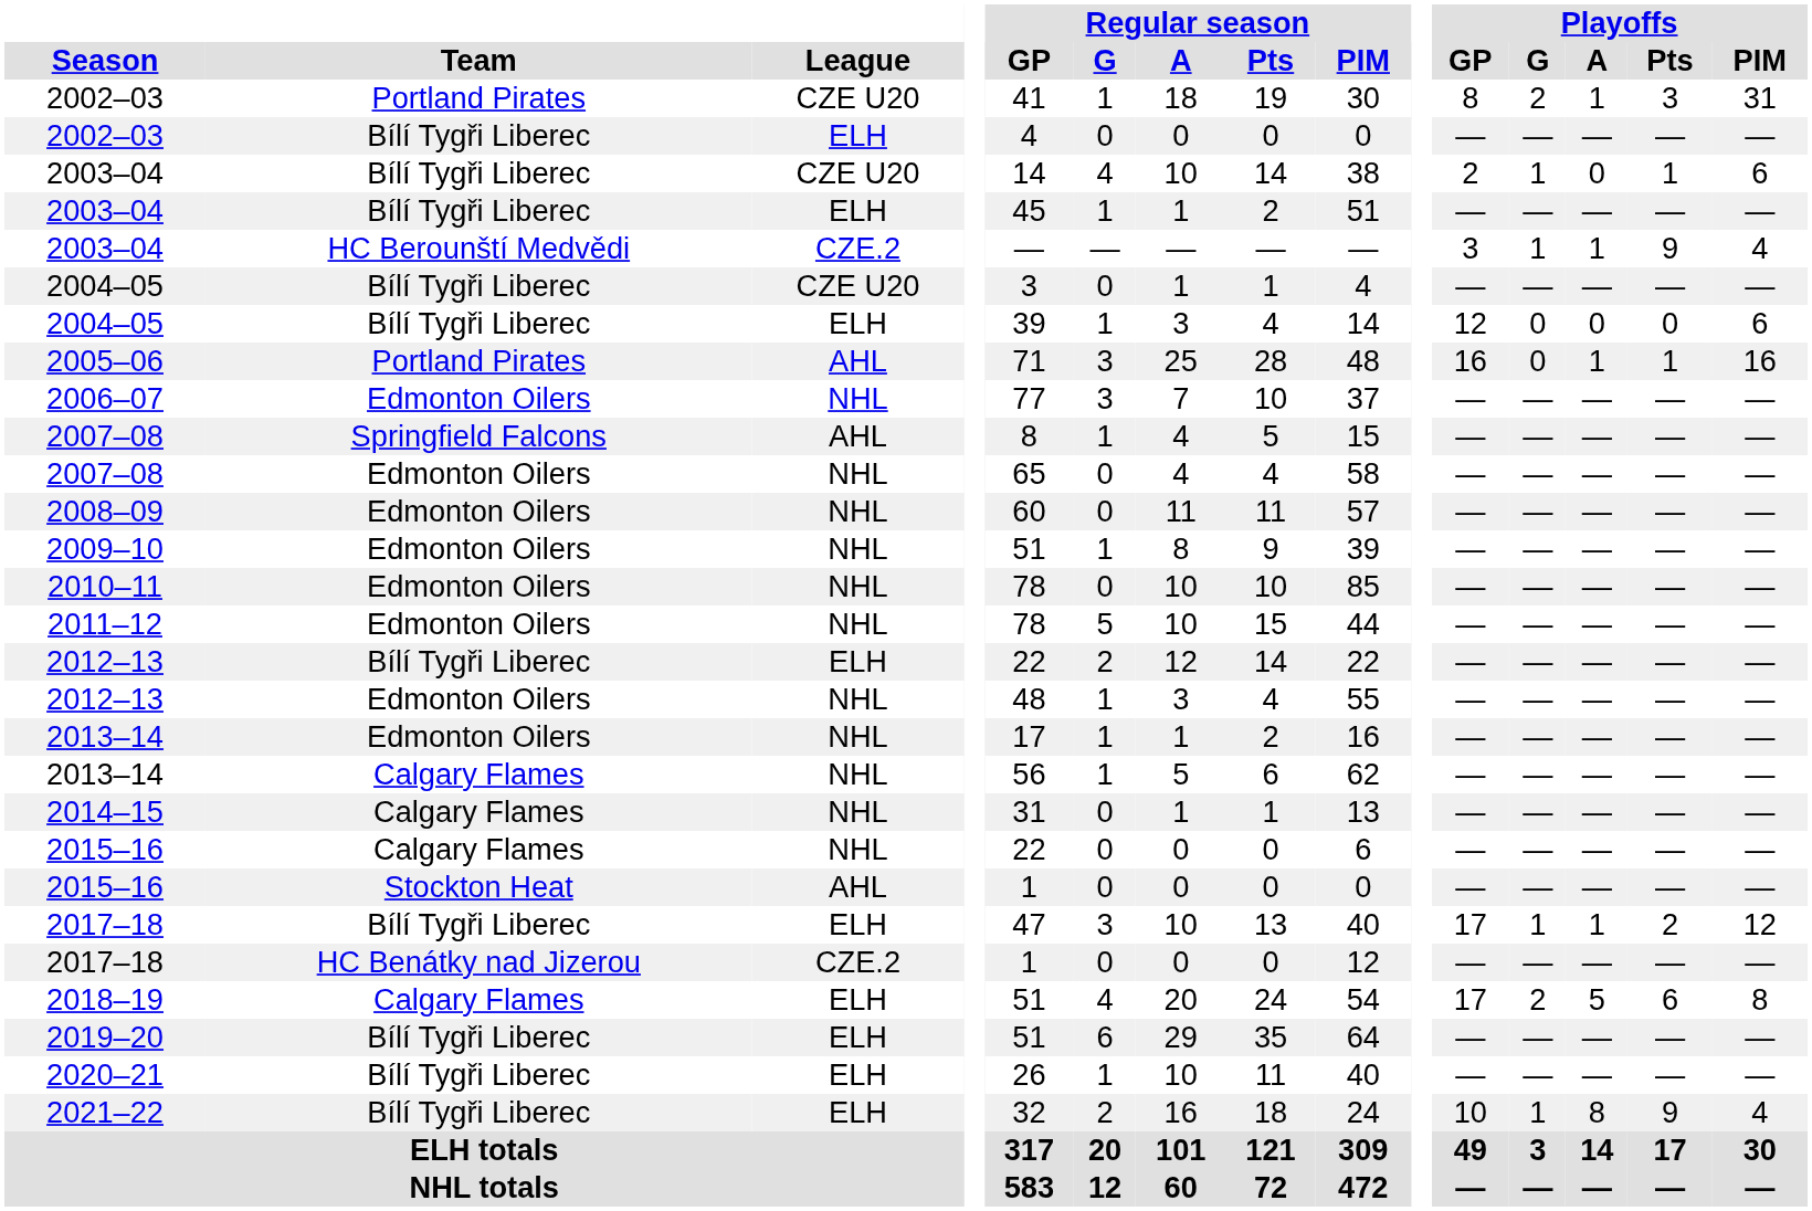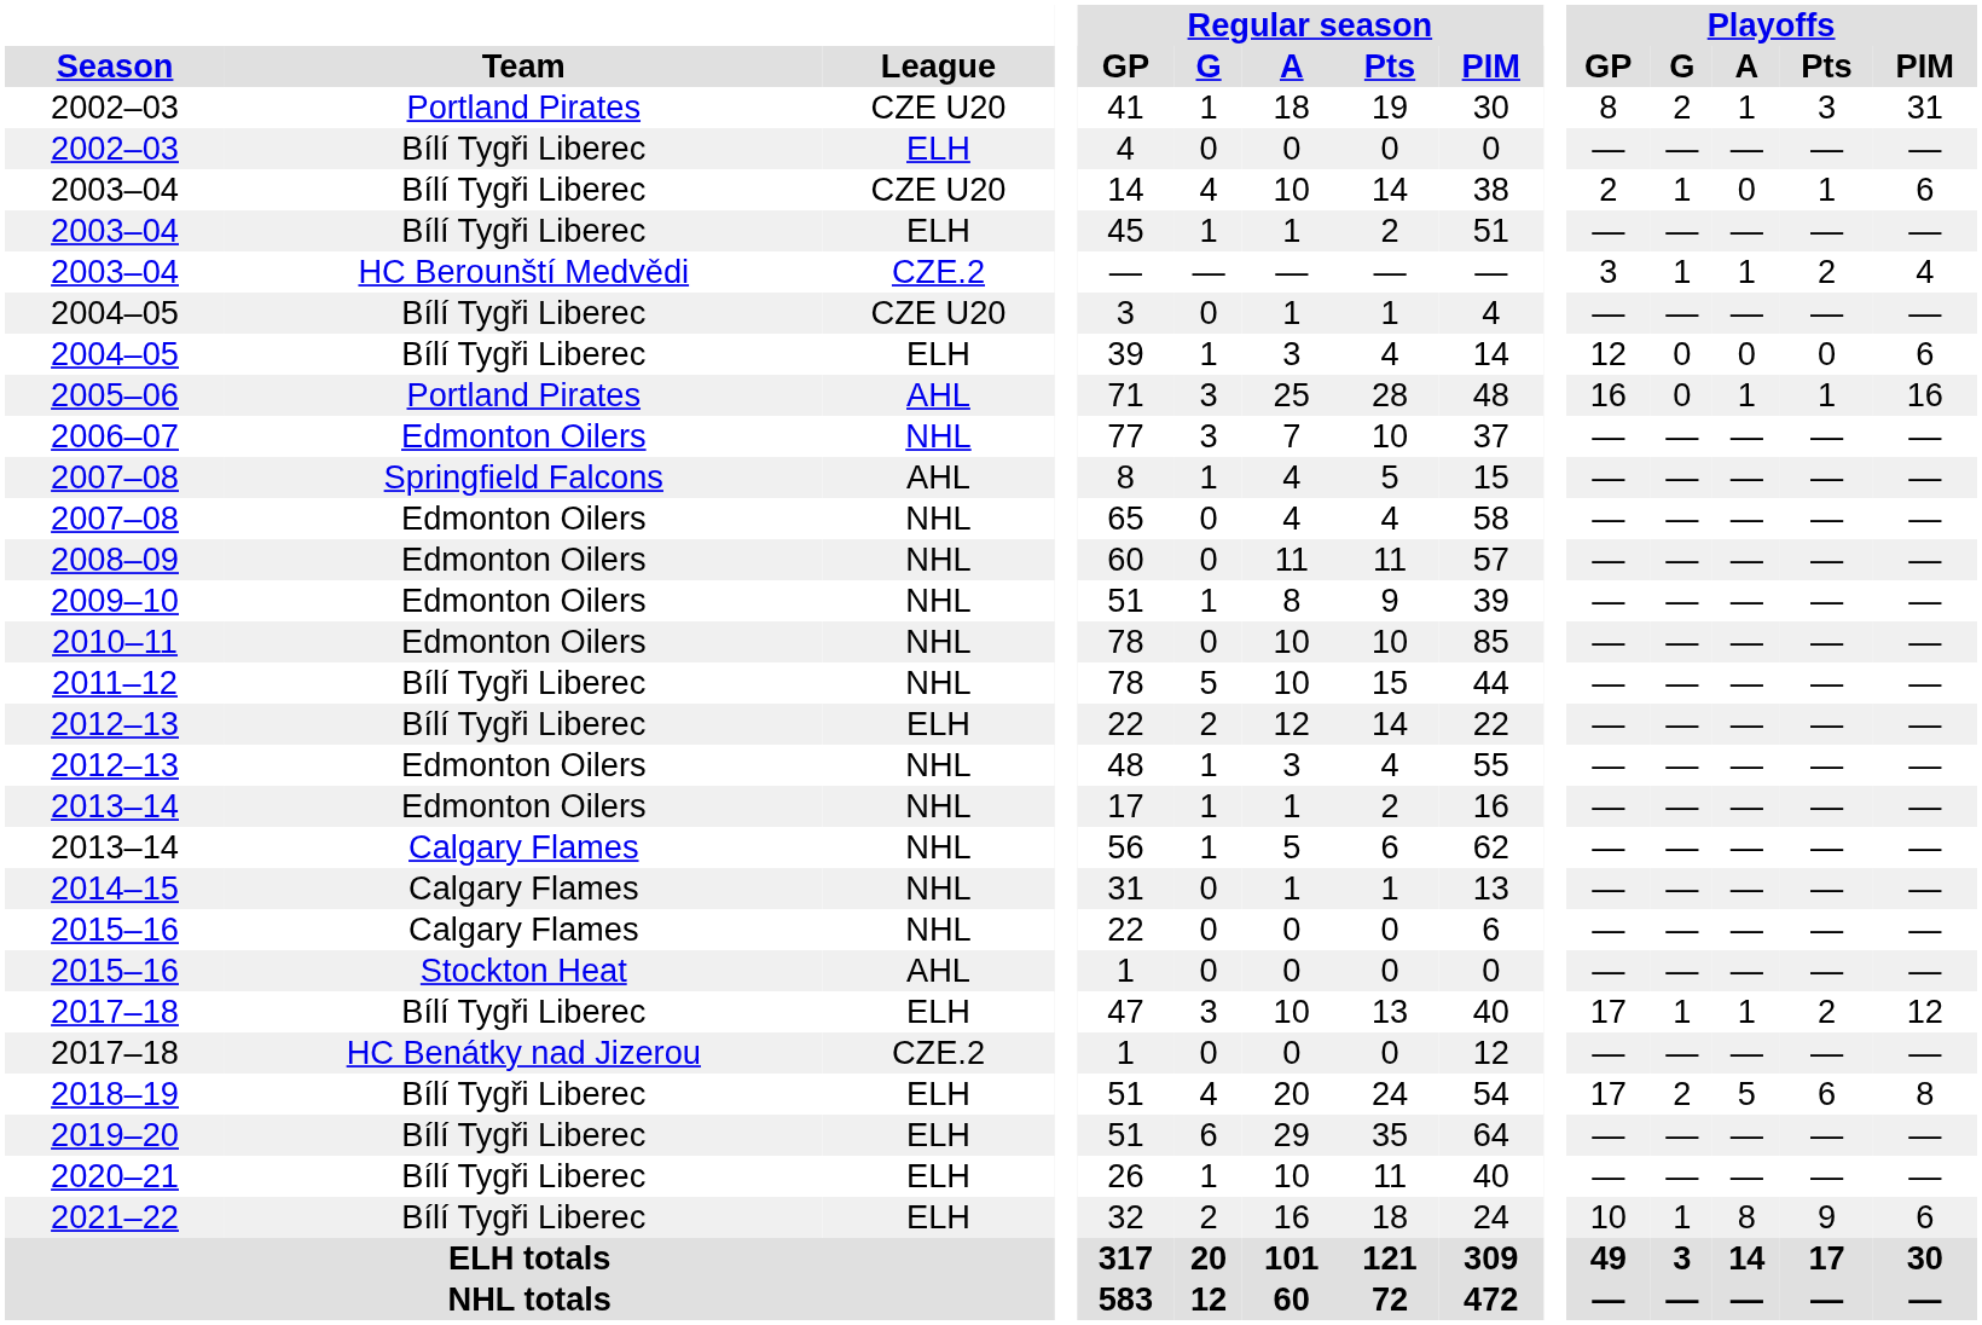2003–04 / CZE.2 | Playoffs / Pts: 9 -> 2
2011–12 | Team: Edmonton Oilers -> Bílí Tygři Liberec
2018–19 | Team: Calgary Flames -> Bílí Tygři Liberec
2021–22 | Playoffs / PIM: 4 -> 6
